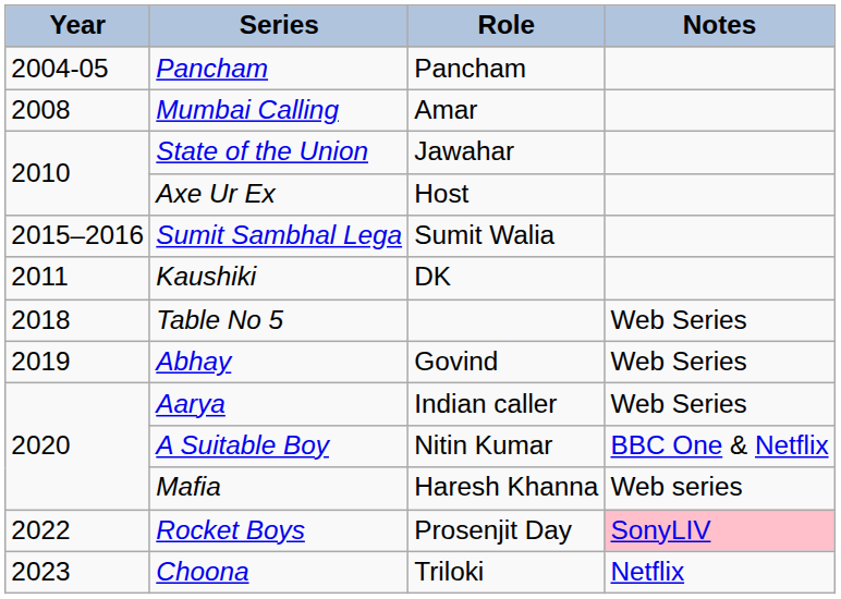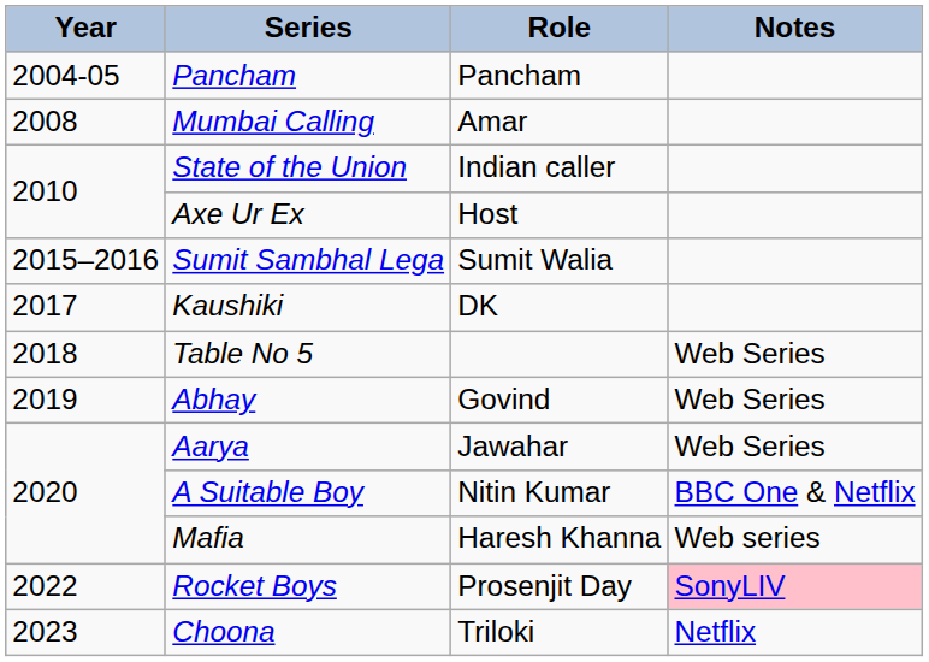State of the Union | Role: Jawahar -> Indian caller
Kaushiki | Year: 2011 -> 2017
Aarya | Role: Indian caller -> Jawahar
